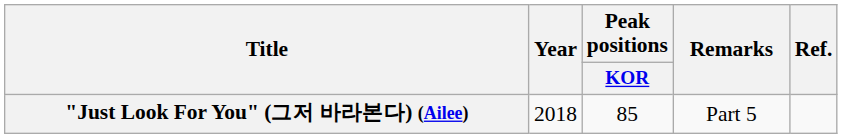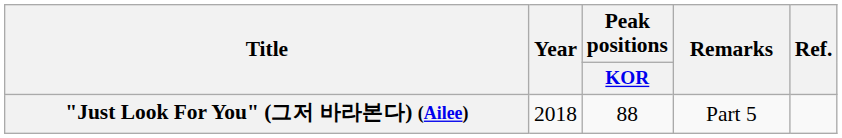"Just Look For You" (그저 바라본다) (Ailee) | Peak positions / KOR: 85 -> 88
